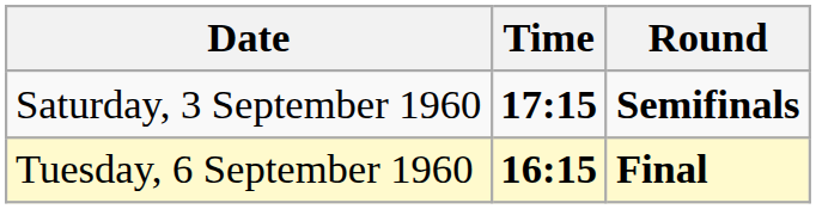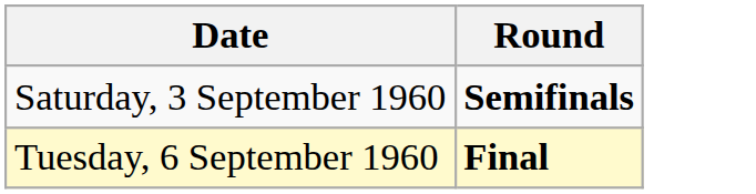- column: Time | 17:15 | 16:15
